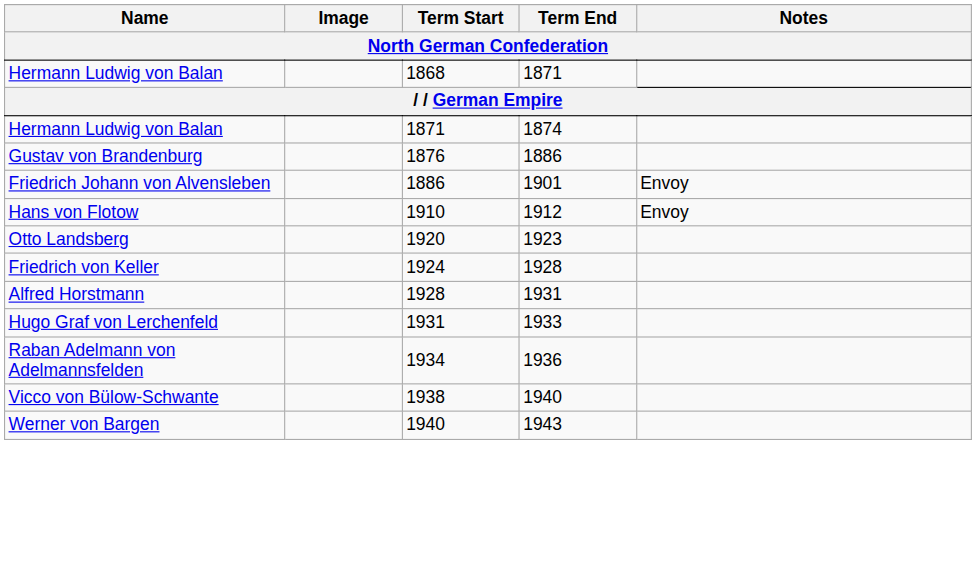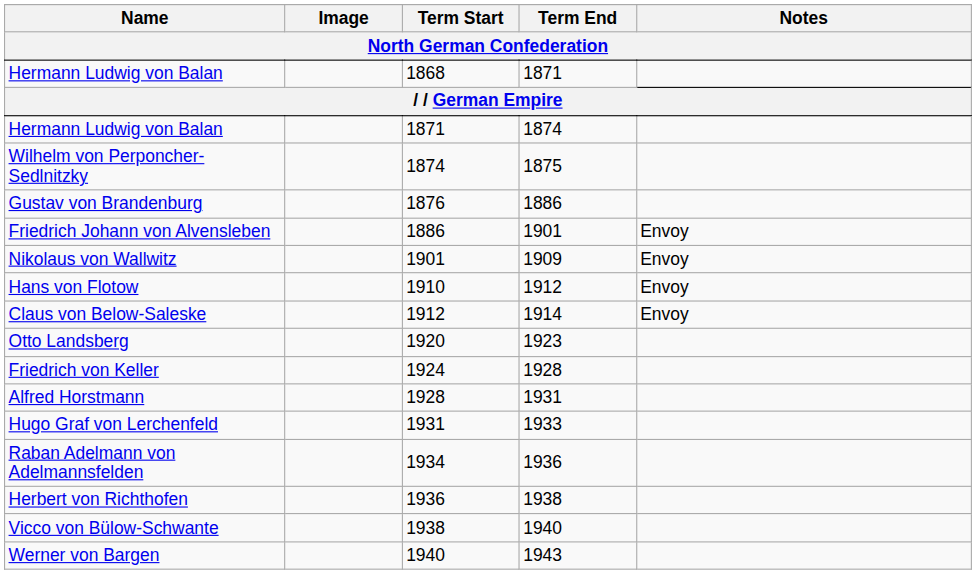+ row: Wilhelm von Perponcher-Sedlnitzky | 1874 | 1875
+ row: Nikolaus von Wallwitz | 1901 | 1909 | Envoy
+ row: Claus von Below-Saleske | 1912 | 1914 | Envoy
+ row: Herbert von Richthofen | 1936 | 1938
